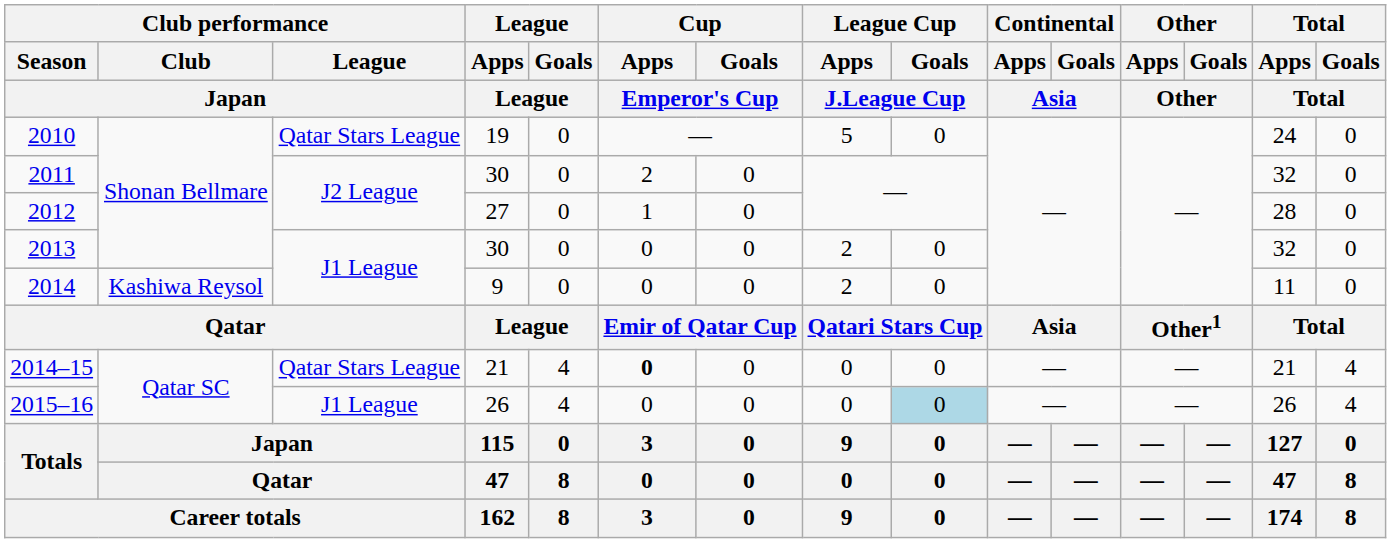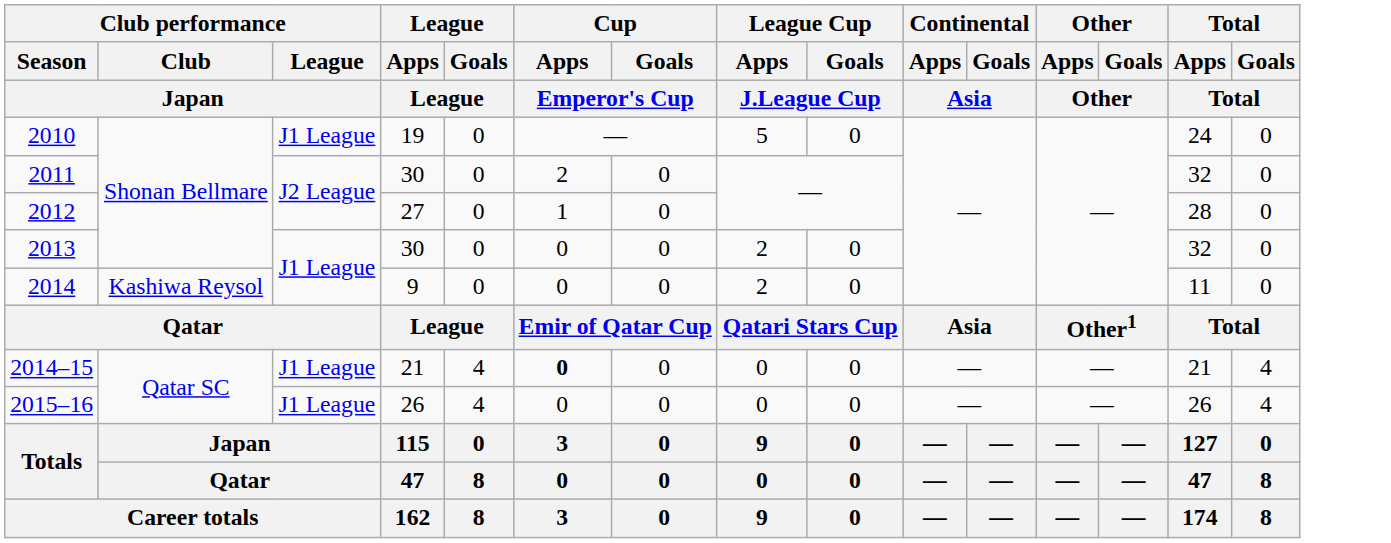2010 | Club performance / League / Japan: Qatar Stars League -> J1 League
2014–15 | Club performance / League / Japan: Qatar Stars League -> J1 League
2015–16 | League Cup / Goals / J.League Cup: lightblue background -> no background
